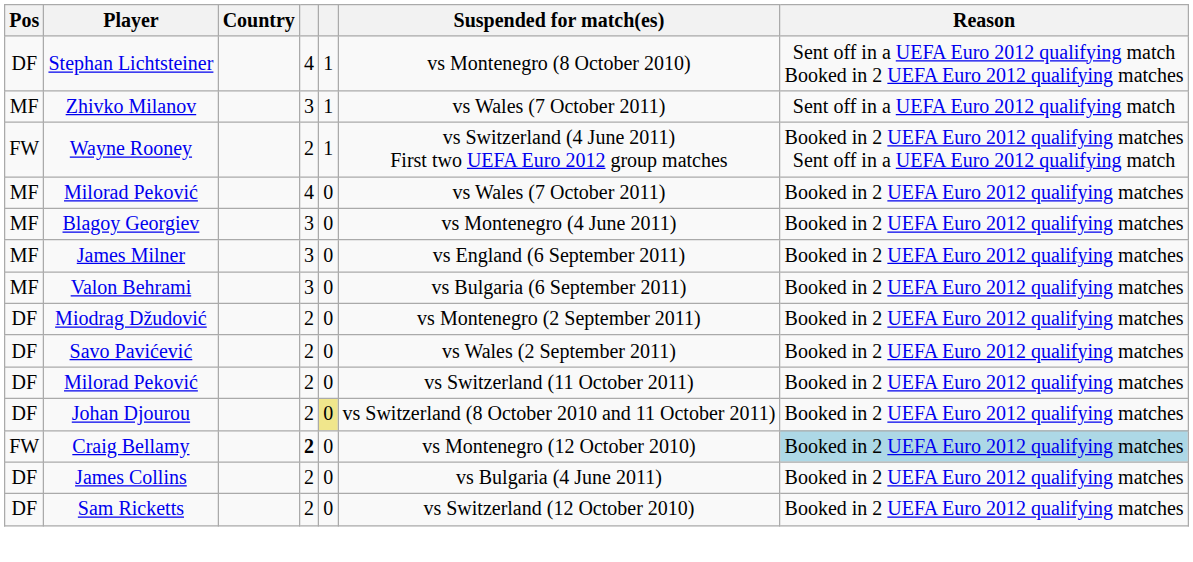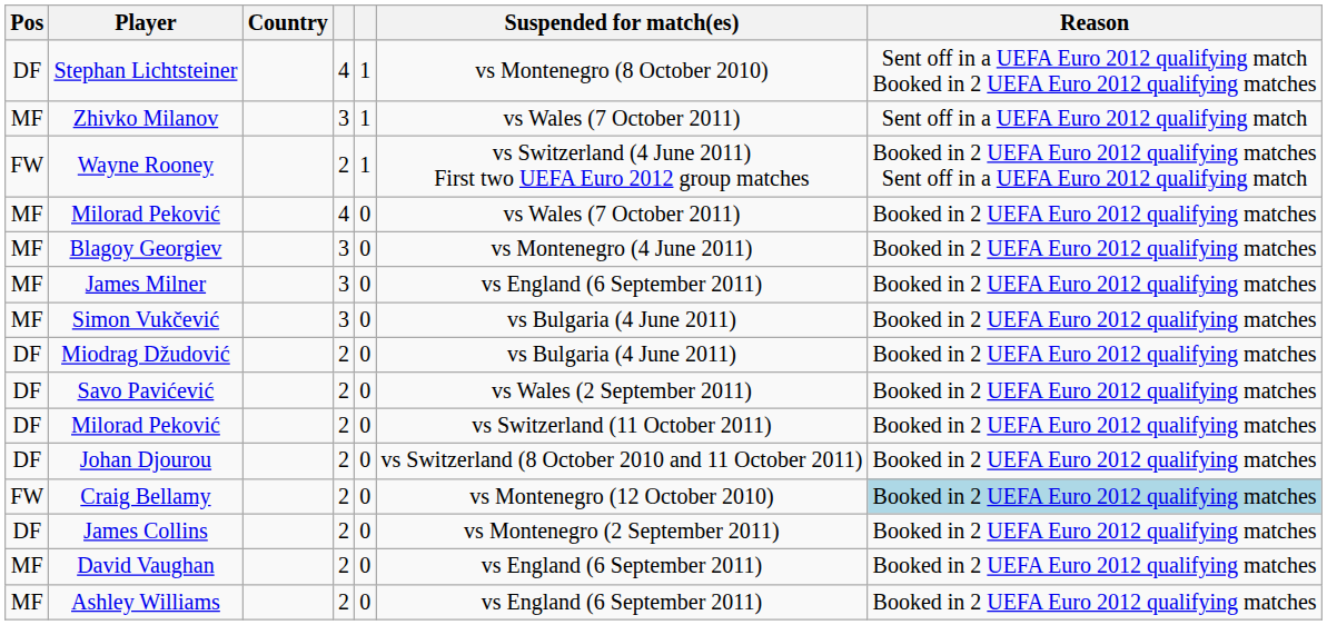+ row: MF | Simon Vukčević | 3 | 0 | vs Bulgaria (4 June 2011) | Booked in 2 UEFA Euro 2012 qualifying matches
- row: MF | Valon Behrami | 3 | 0 | vs Bulgaria (6 September 2011) | Booked in 2 UEFA Euro 2012 qualifying matches
Miodrag Džudović | Suspended for match(es): vs Montenegro (2 September 2011) -> vs Bulgaria (4 June 2011)
Johan Djourou | column 5: khaki background -> no background
Craig Bellamy | column 4: bold -> normal
James Collins | Suspended for match(es): vs Bulgaria (4 June 2011) -> vs Montenegro (2 September 2011)
- row: DF | Sam Ricketts | 2 | 0 | vs Switzerland (12 October 2010) | Booked in 2 UEFA Euro 2012 qualifying matches
+ row: MF | David Vaughan | 2 | 0 | vs England (6 September 2011) | Booked in 2 UEFA Euro 2012 qualifying matches
+ row: MF | Ashley Williams | 2 | 0 | vs England (6 September 2011) | Booked in 2 UEFA Euro 2012 qualifying matches
